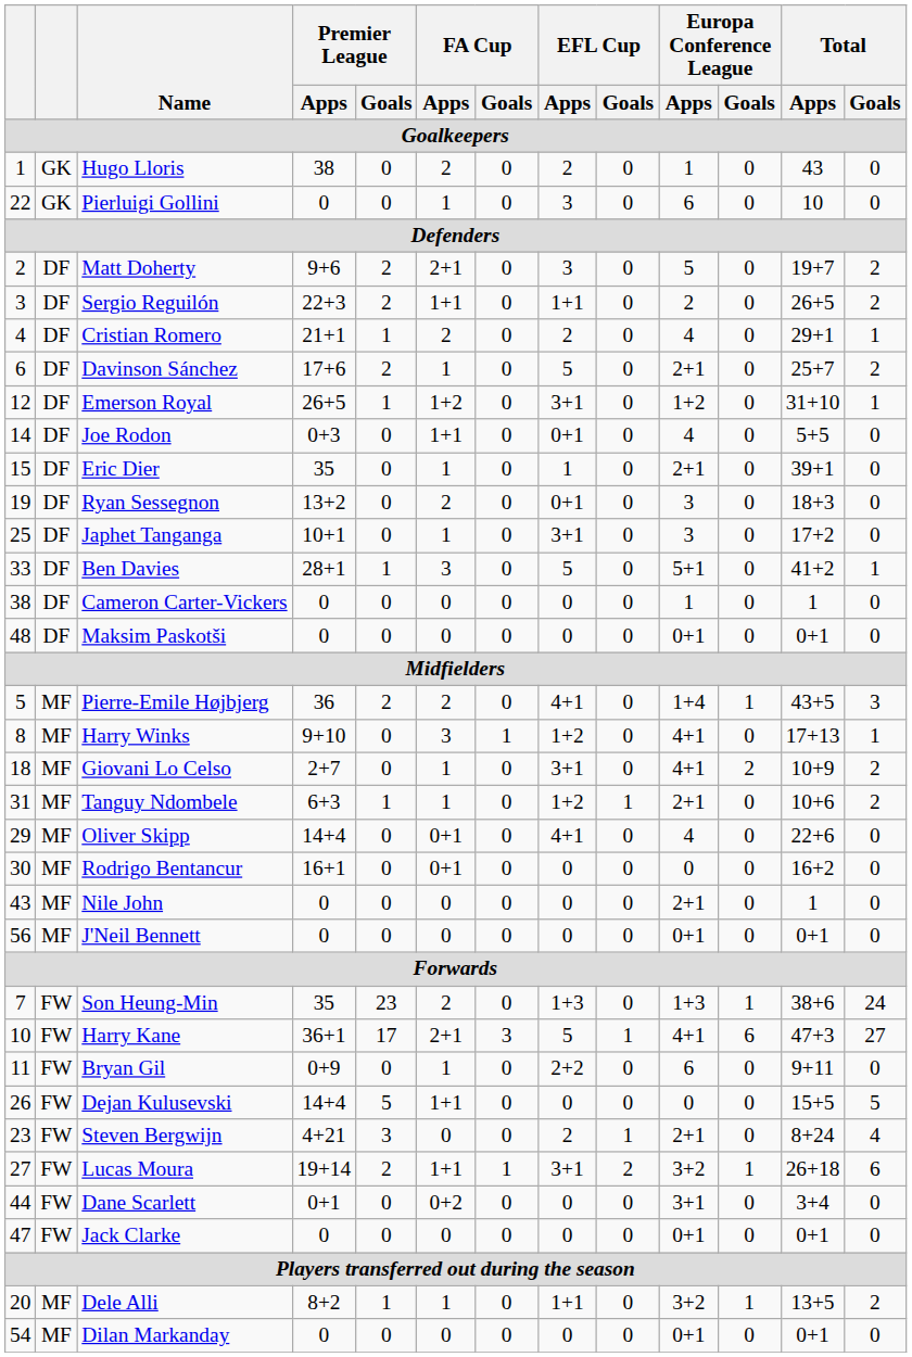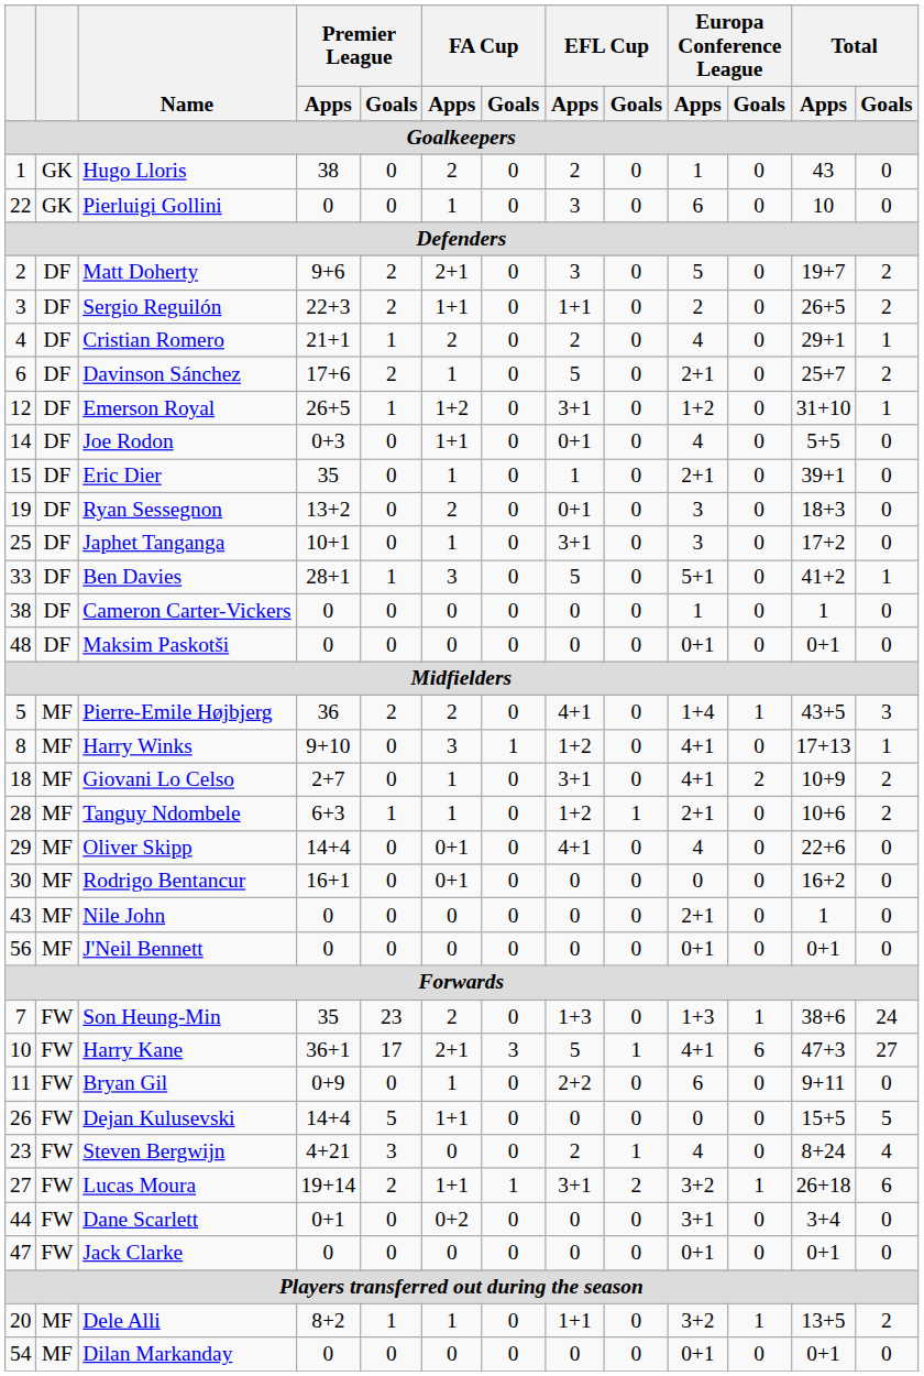Tanguy Ndombele | column 1: 31 -> 28
Steven Bergwijn | Europa Conference League / Apps: 2+1 -> 4
